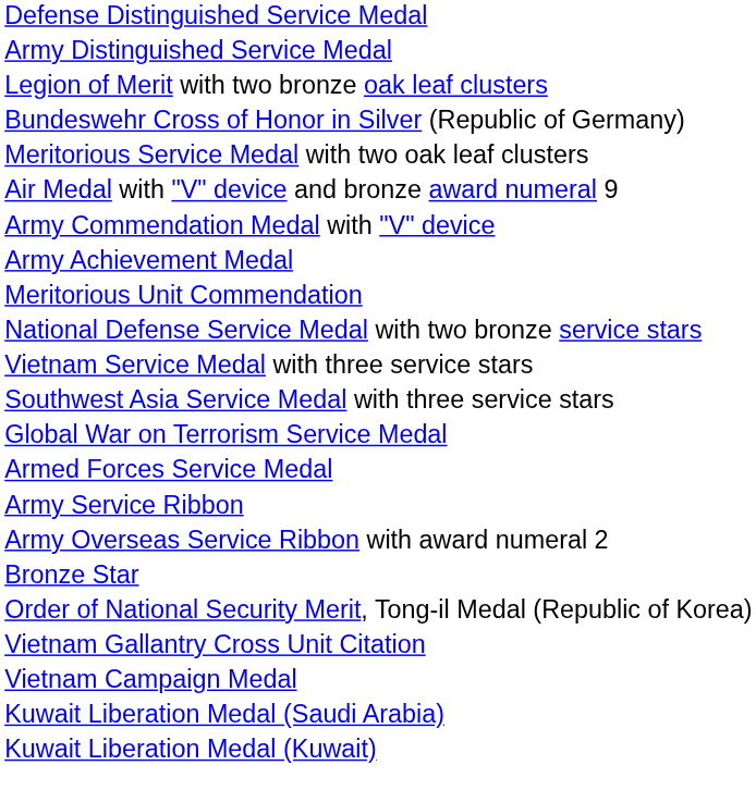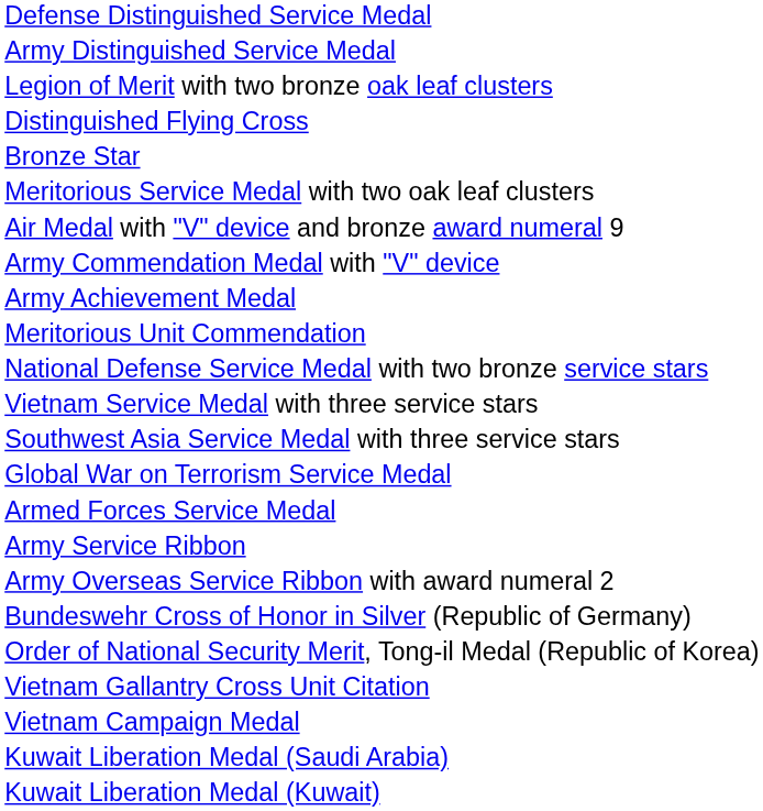+ row: Distinguished Flying Cross
rows swapped: Bronze Star <-> Bundeswehr Cross of Honor in Silver (Republic of Germany)
